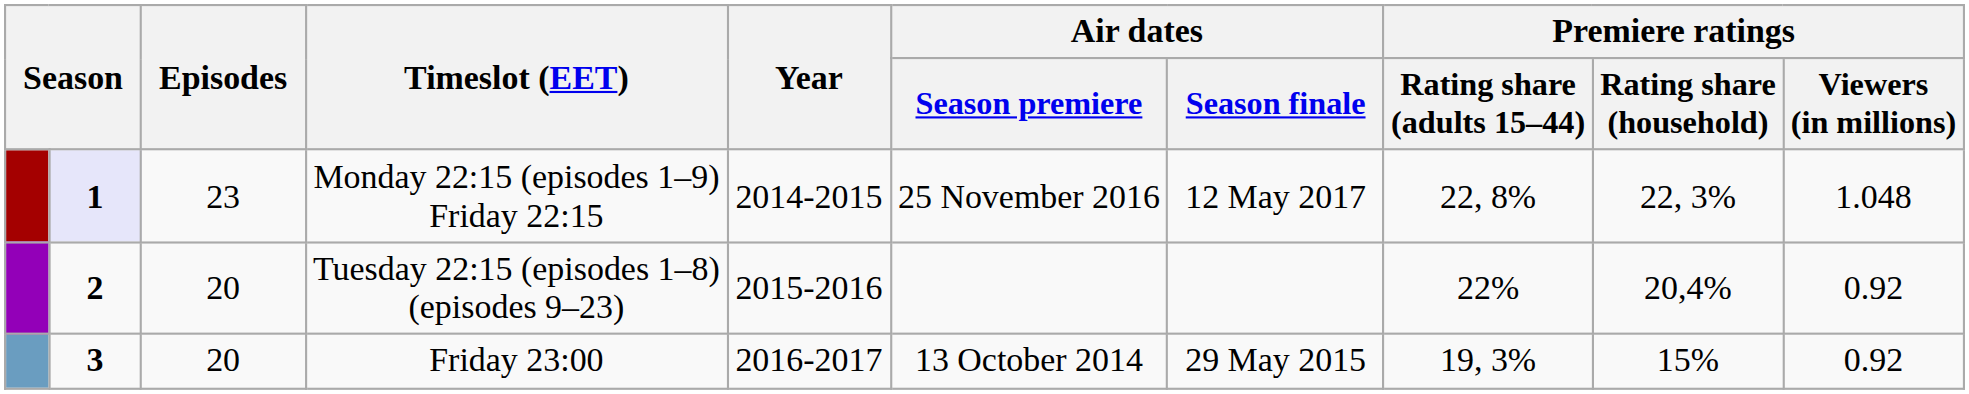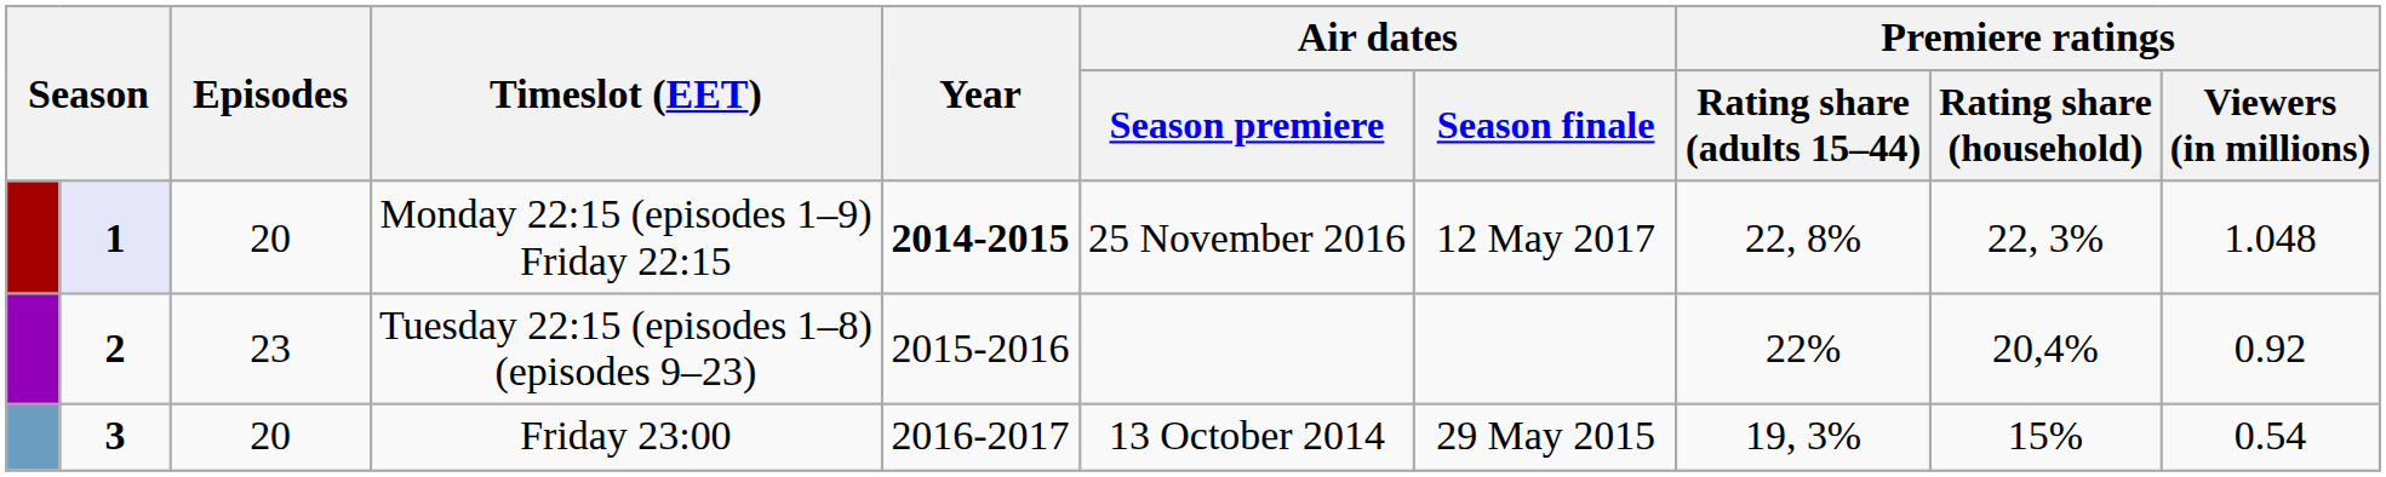Monday 22:15 (episodes 1–9) Friday 22:15 | Episodes: 23 -> 20
Monday 22:15 (episodes 1–9) Friday 22:15 | Year: normal -> bold
Tuesday 22:15 (episodes 1–8) (episodes 9–23) | Episodes: 20 -> 23
Friday 23:00 | Premiere ratings / Viewers (in millions): 0.92 -> 0.54
